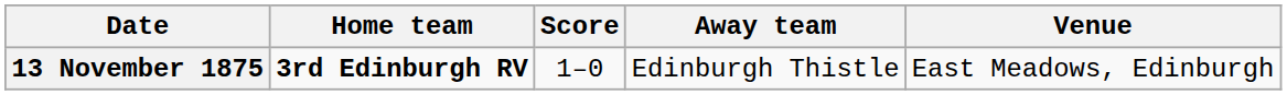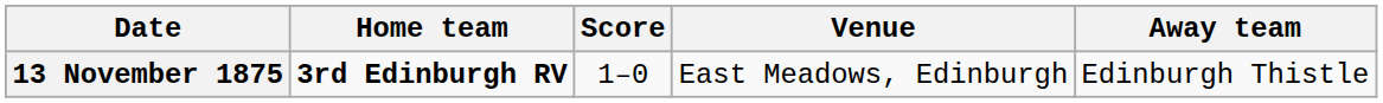columns swapped: Away team <-> Venue
